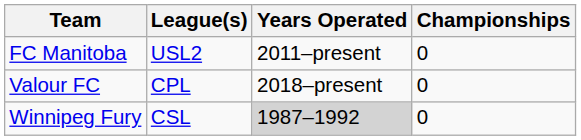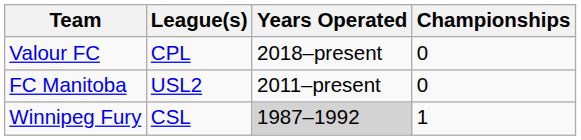rows swapped: FC Manitoba <-> Valour FC
Winnipeg Fury | Championships: 0 -> 1
